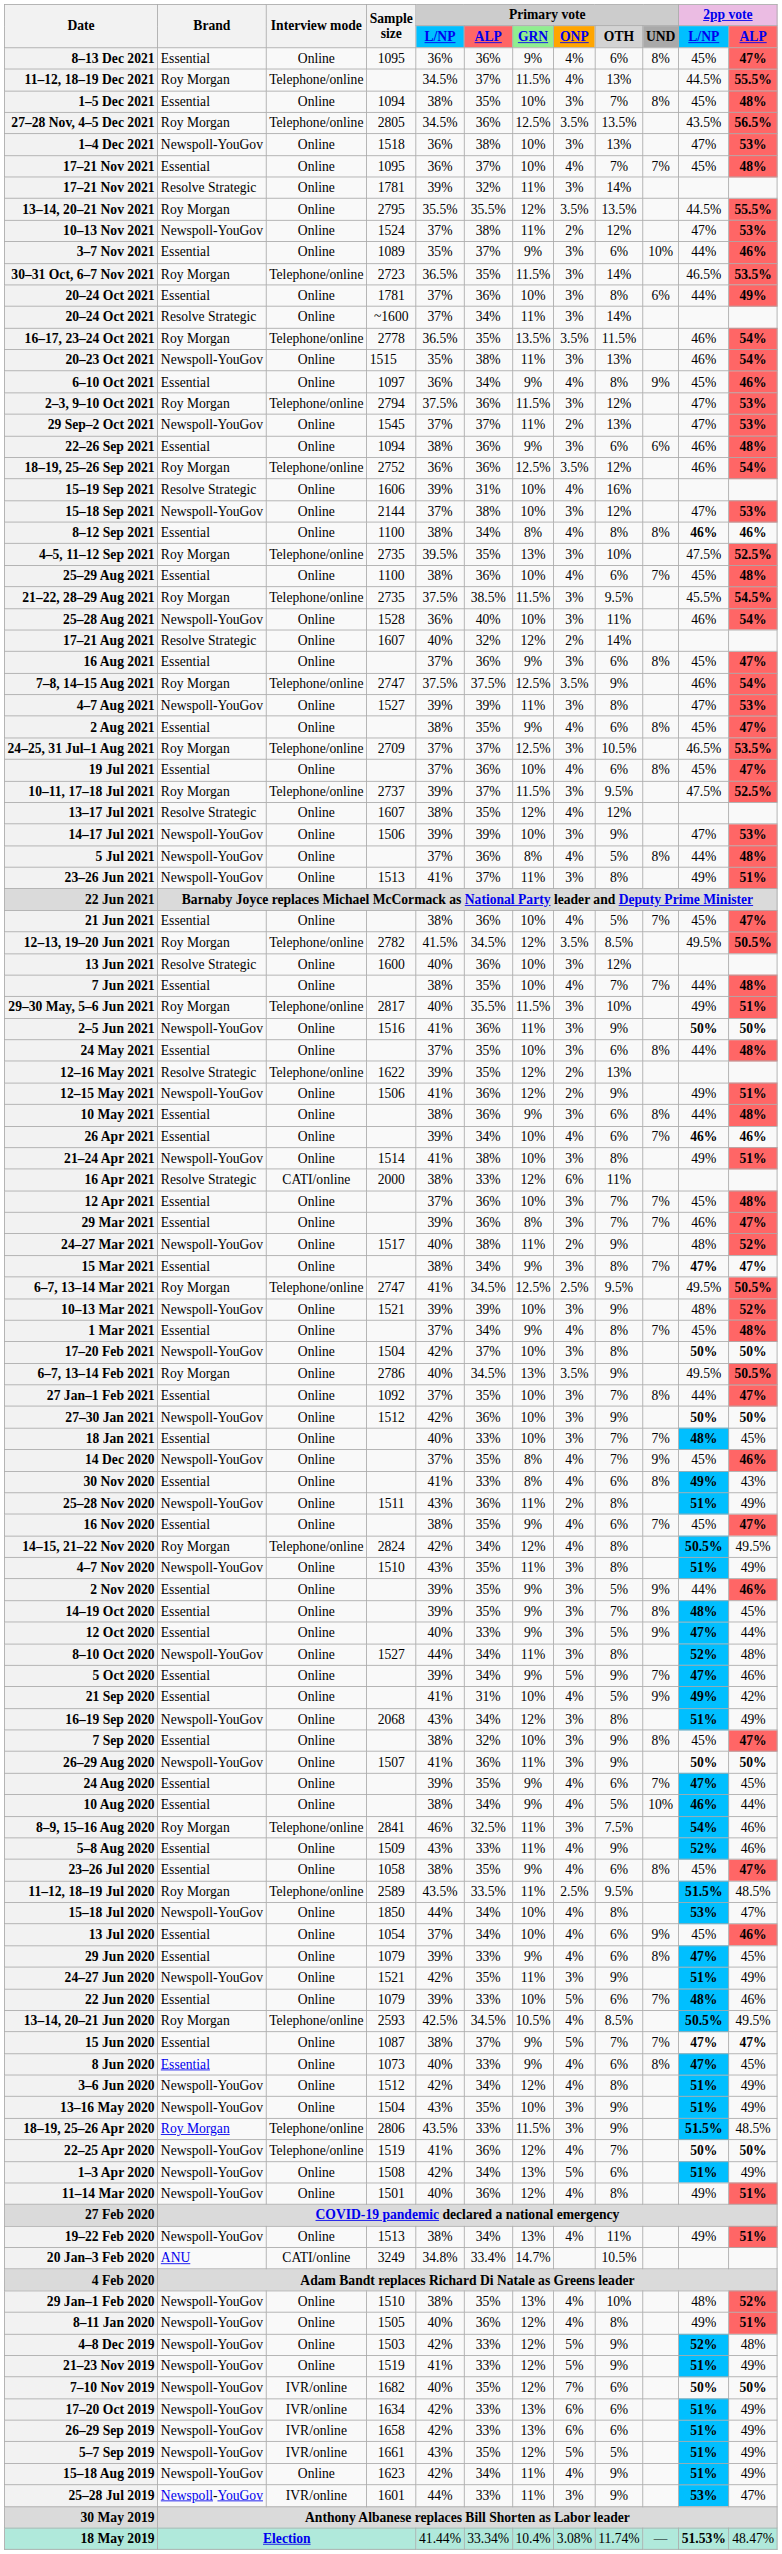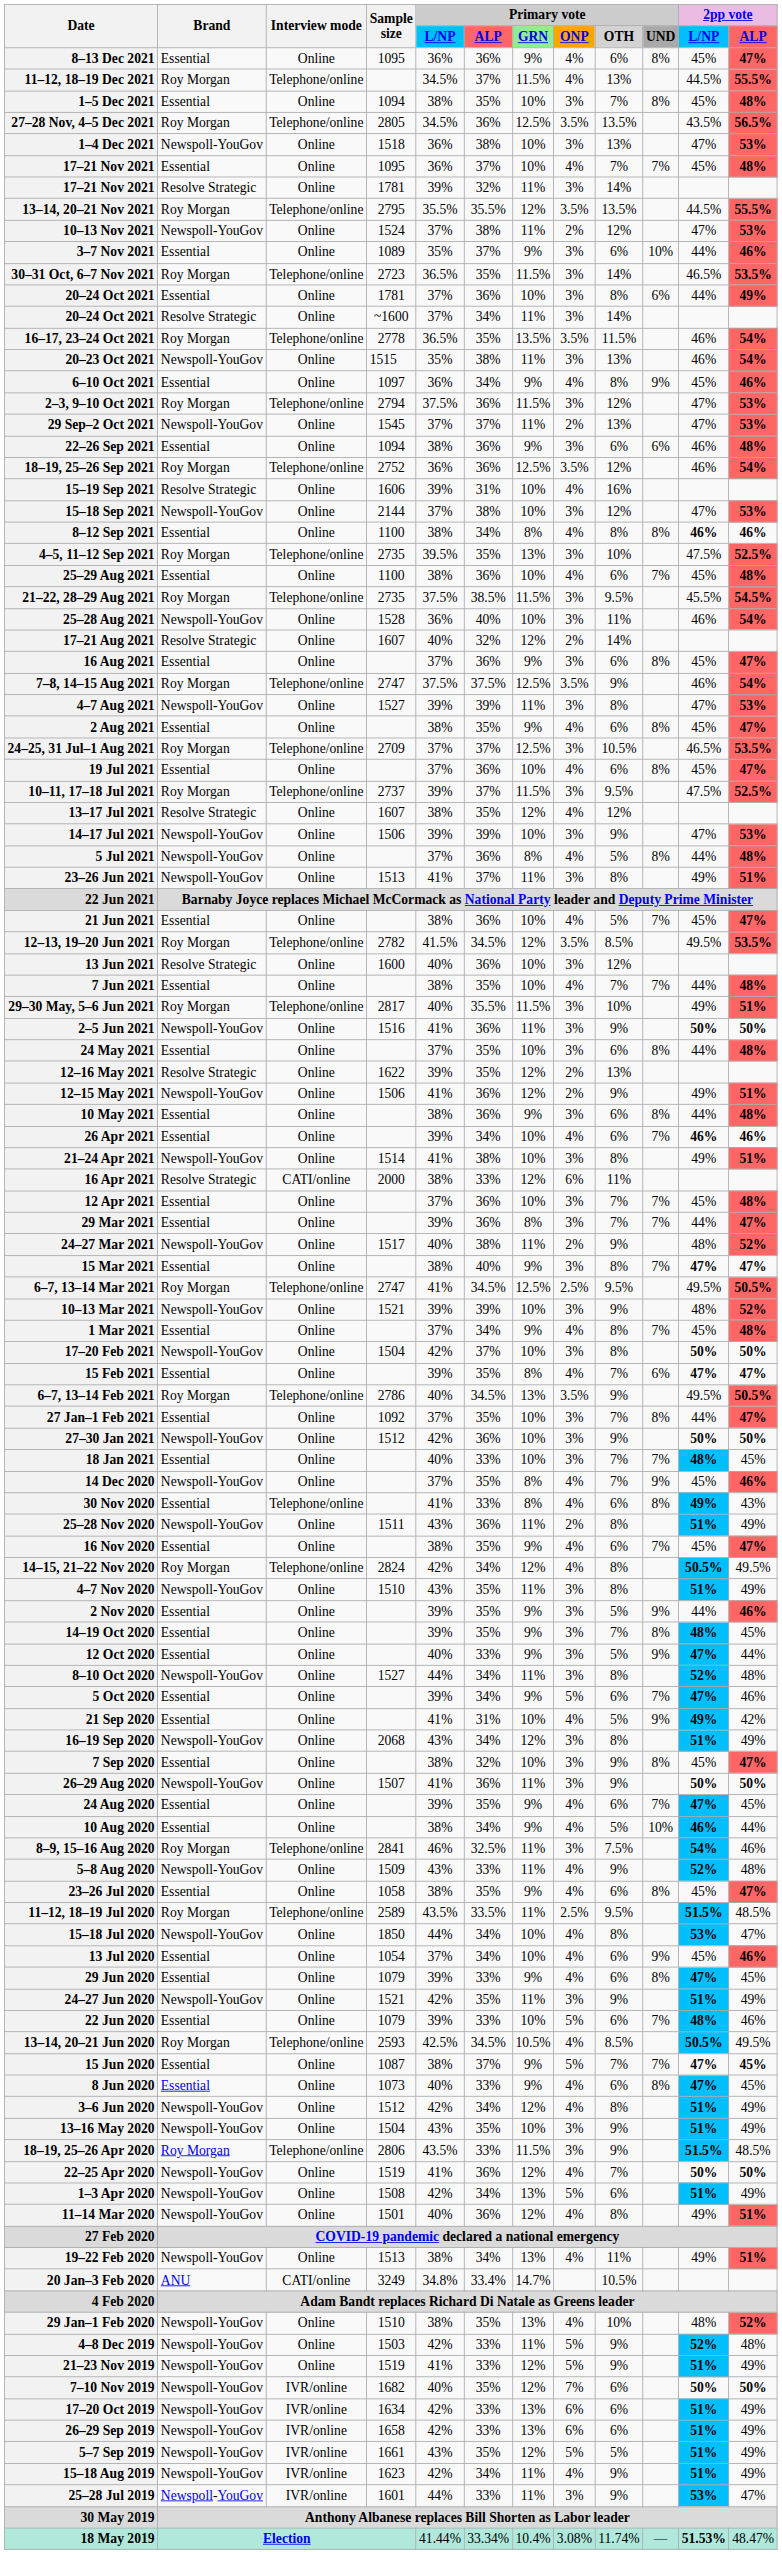13–14, 20–21 Nov 2021 | Interview mode: Online -> Telephone/online
12–13, 19–20 Jun 2021 | 2pp vote / ALP: 50.5% -> 53.5%
12–16 May 2021 | Interview mode: Telephone/online -> Online
29 Mar 2021 | 2pp vote / L/NP: 46% -> 44%
15 Mar 2021 | Primary vote / ALP: 34% -> 40%
+ row: 15 Feb 2021 | Essential | Online | 39% | 35% | 8% | 4% | 7% | 6% | 47% | 47%
6–7, 13–14 Feb 2021 | Interview mode: Online -> Telephone/online
30 Nov 2020 | Interview mode: Online -> Telephone/online
5 Oct 2020 | Primary vote / OTH: 9% -> 6%
5–8 Aug 2020 | Brand: Essential -> Newspoll-YouGov
5–8 Aug 2020 | 2pp vote / ALP: 46% -> 48%
15 Jun 2020 | 2pp vote / ALP: 47% -> 45%
22–25 Apr 2020 | Interview mode: Telephone/online -> Online
- row: 8–11 Jan 2020 | Newspoll-YouGov | Online | 1505 | 40% | 36% | 12% | 4% | 8% | 49% | 51%
4–8 Dec 2019 | Primary vote / GRN: 12% -> 11%
15–18 Aug 2019 | Interview mode: Online -> IVR/online
